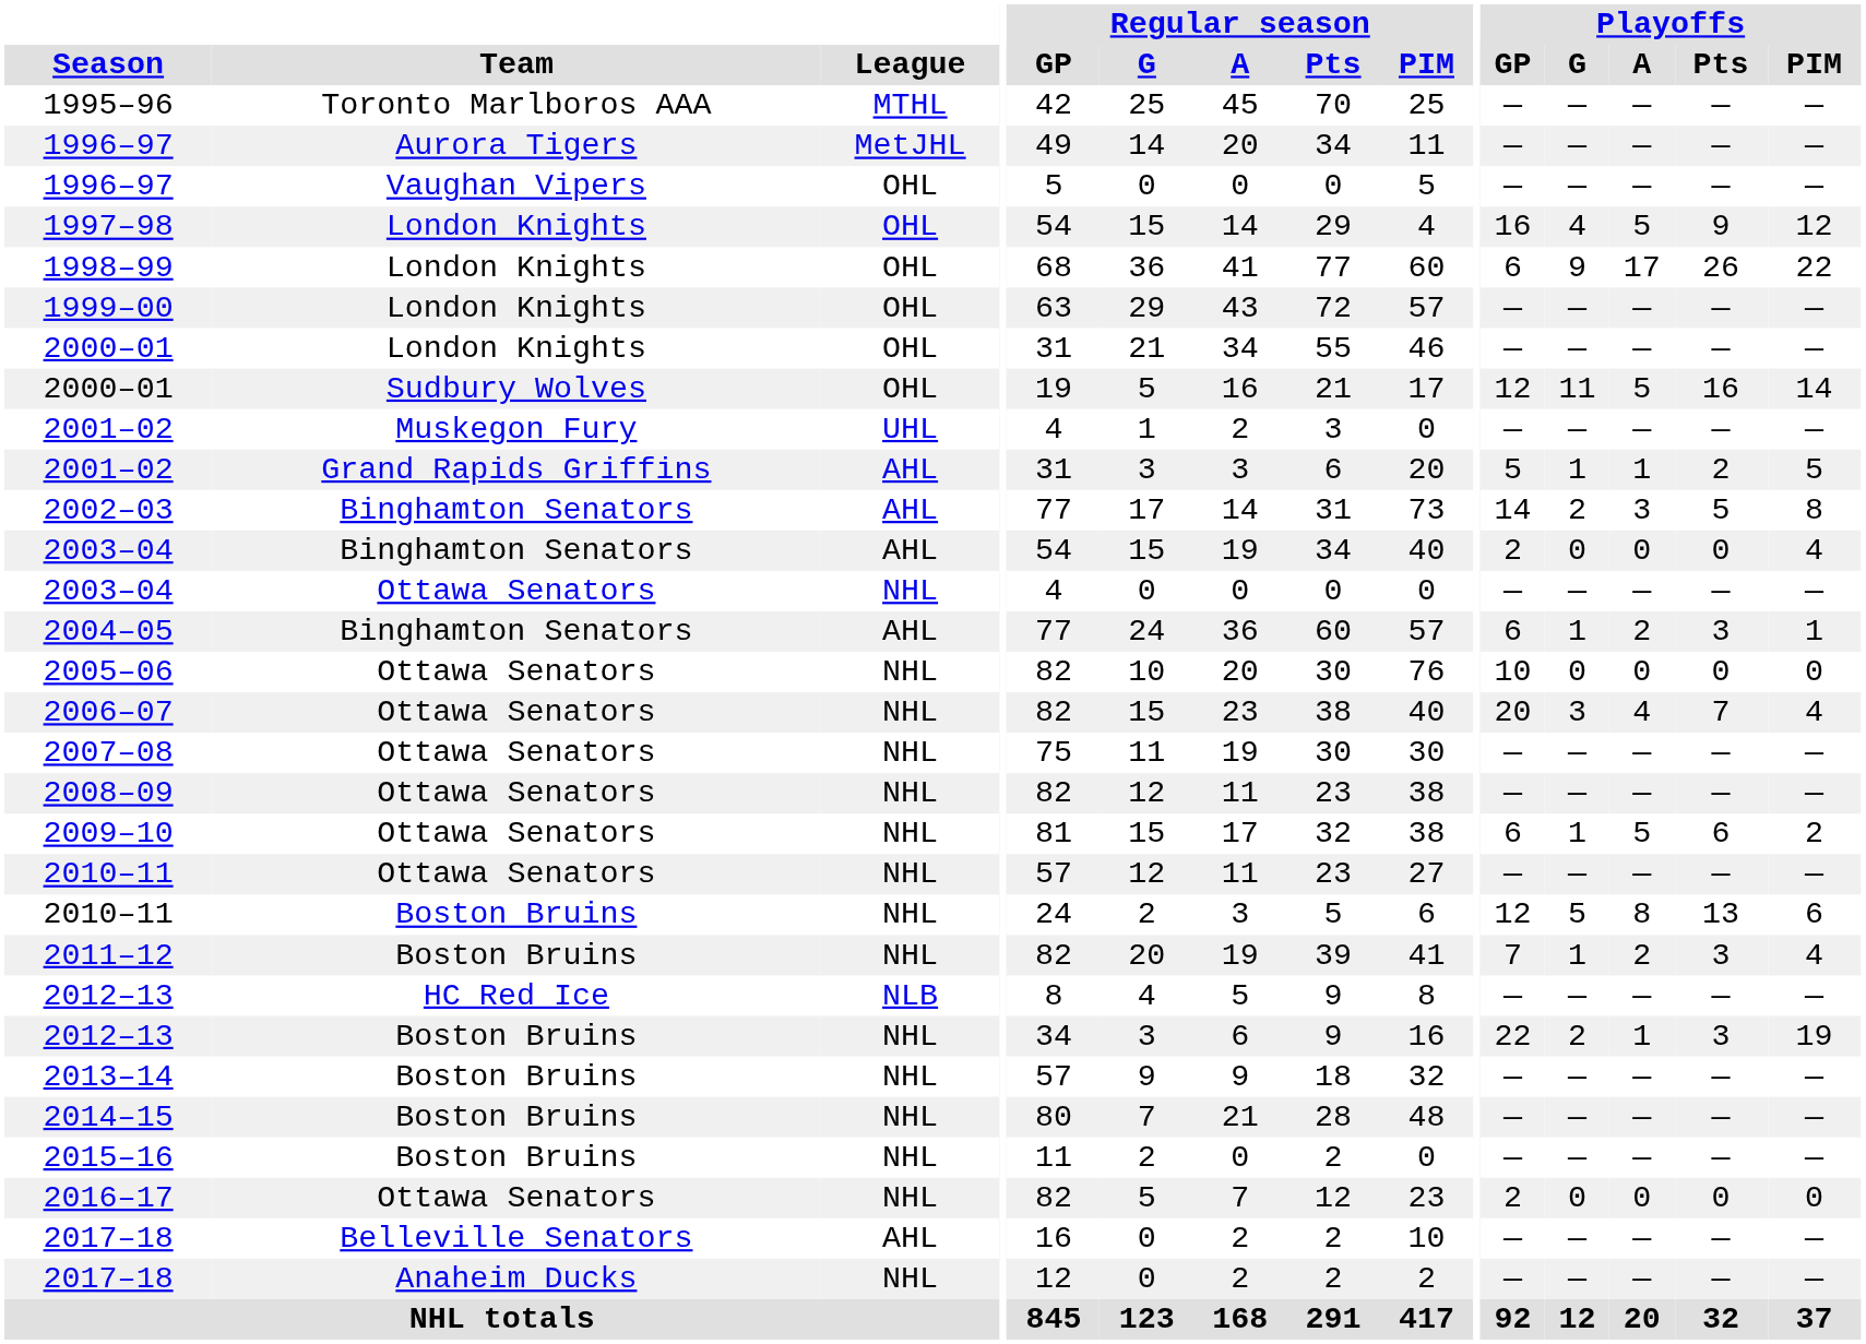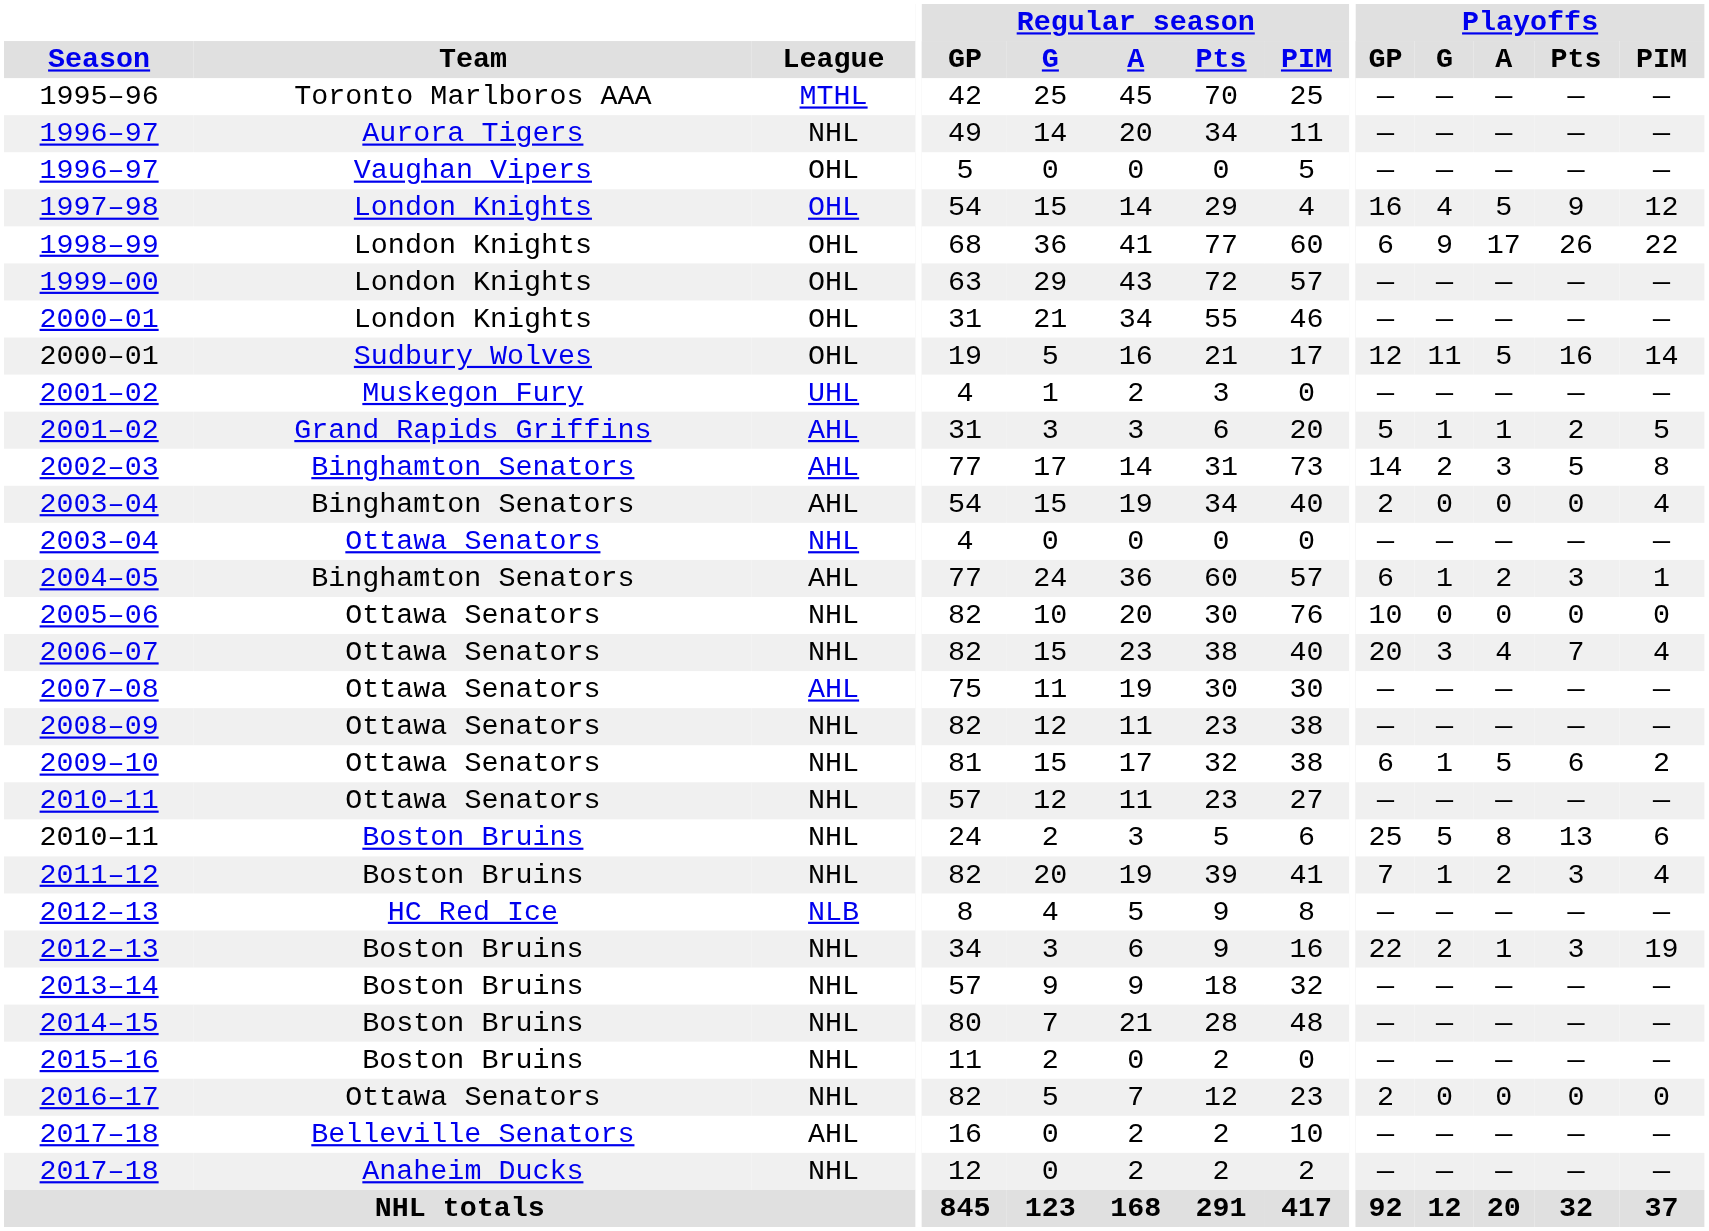1996–97 / Aurora Tigers | League: MetJHL -> NHL
2007–08 | League: NHL -> AHL
2010–11 / Boston Bruins | Playoffs / GP: 12 -> 25
